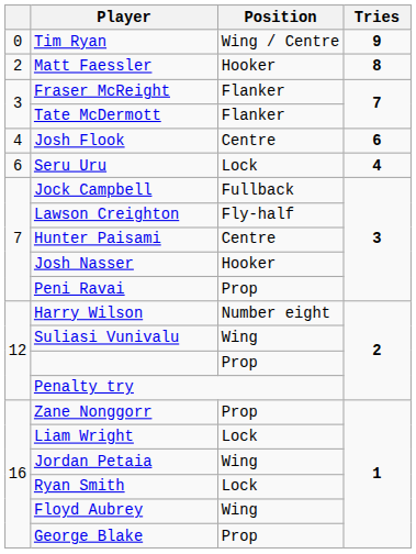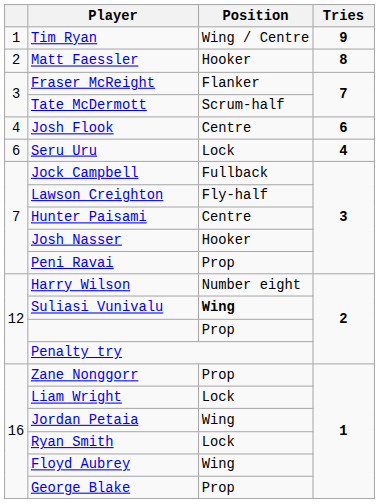Tim Ryan | column 1: 0 -> 1
Tate McDermott | Position: Flanker -> Scrum-half
Suliasi Vunivalu | Position: normal -> bold
